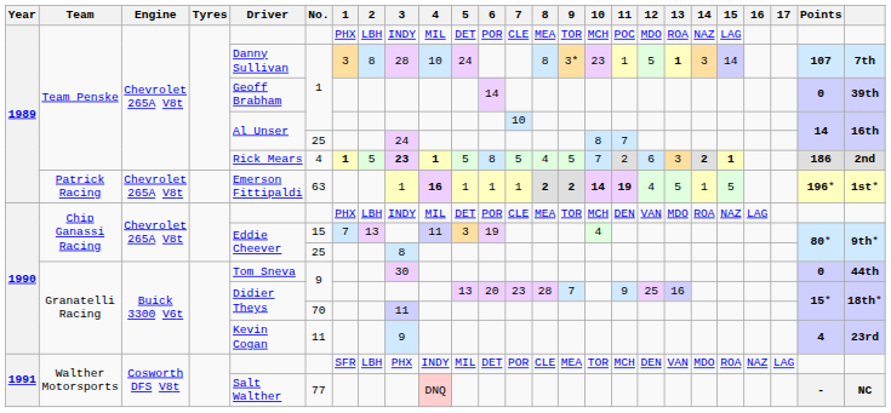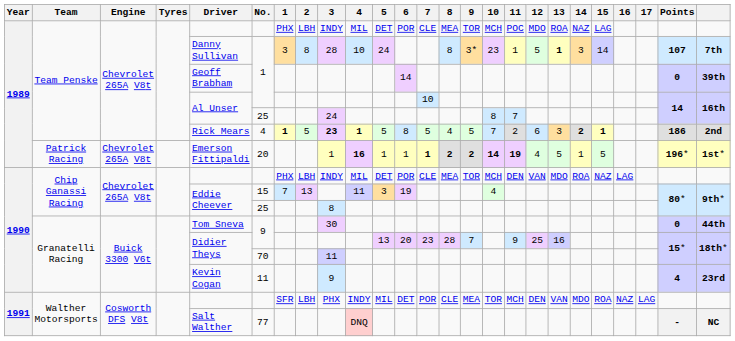Patrick Racing | No.: 63 -> 20
Patrick Racing | 7: normal -> bold
